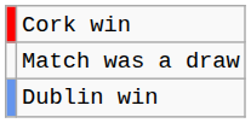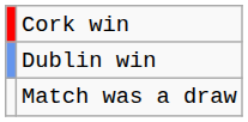rows swapped: Dublin win <-> Match was a draw
